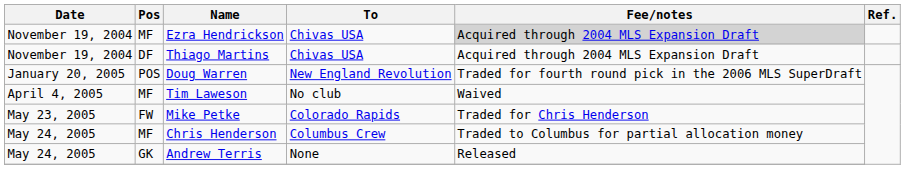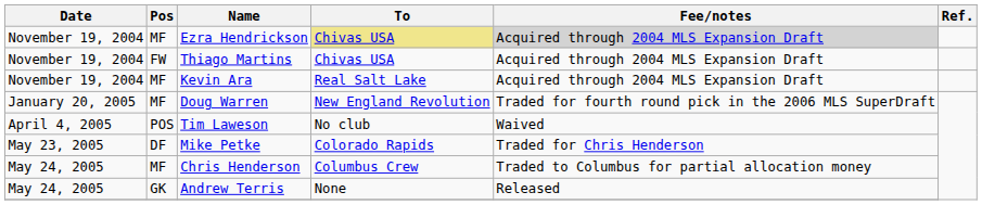Ezra Hendrickson | To: no background -> khaki background
Thiago Martins | Pos: DF -> FW
+ row: November 19, 2004 | MF | Kevin Ara | Real Salt Lake | Acquired through 2004 MLS Expansion Draft
Doug Warren | Pos: POS -> MF
Tim Laweson | Pos: MF -> POS
Mike Petke | Pos: FW -> DF
